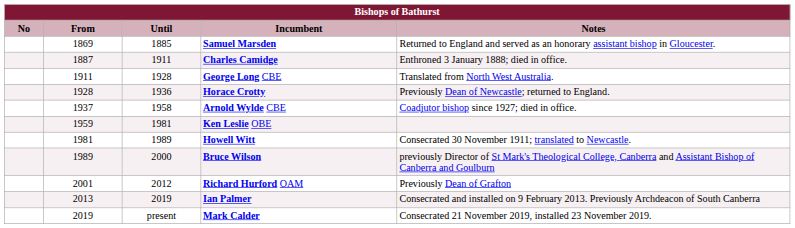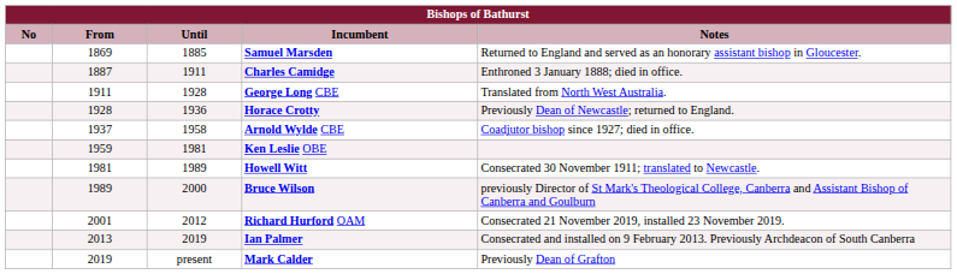Richard Hurford OAM | Notes: Previously Dean of Grafton -> Consecrated 21 November 2019, installed 23 November 2019.
Mark Calder | Notes: Consecrated 21 November 2019, installed 23 November 2019. -> Previously Dean of Grafton
